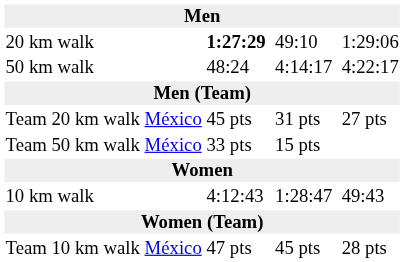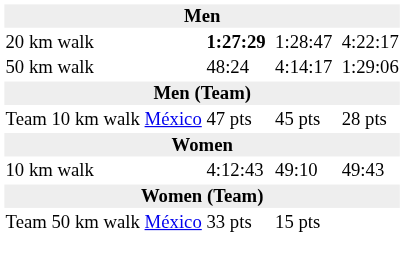20 km walk | column 5: 49:10 -> 1:28:47
20 km walk | column 7: 1:29:06 -> 4:22:17
50 km walk | column 7: 4:22:17 -> 1:29:06
- row: Team 20 km walk | México | 45 pts | 31 pts | 27 pts
rows swapped: Team 50 km walk <-> Team 10 km walk
10 km walk | column 5: 1:28:47 -> 49:10
